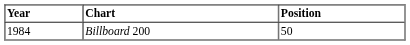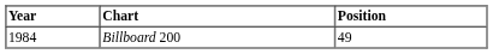Billboard 200 | Position: 50 -> 49
